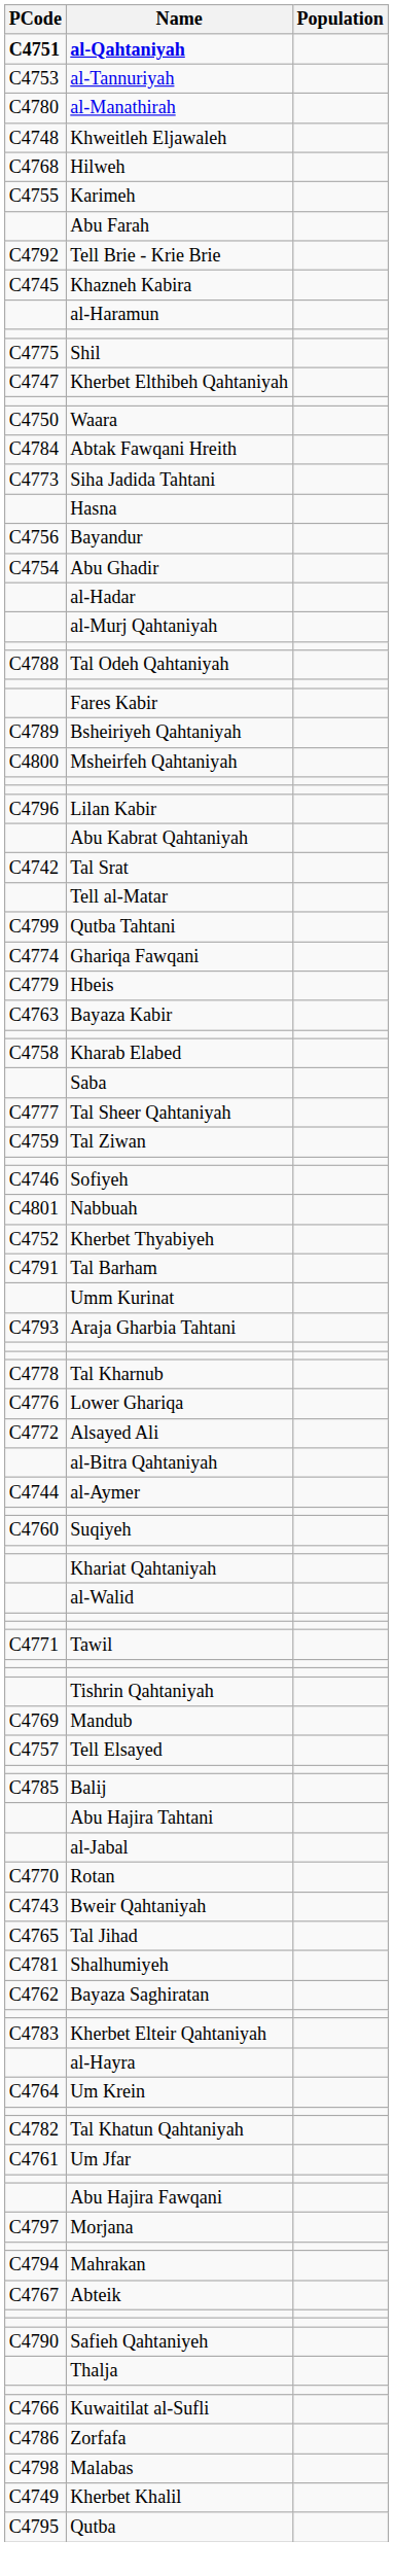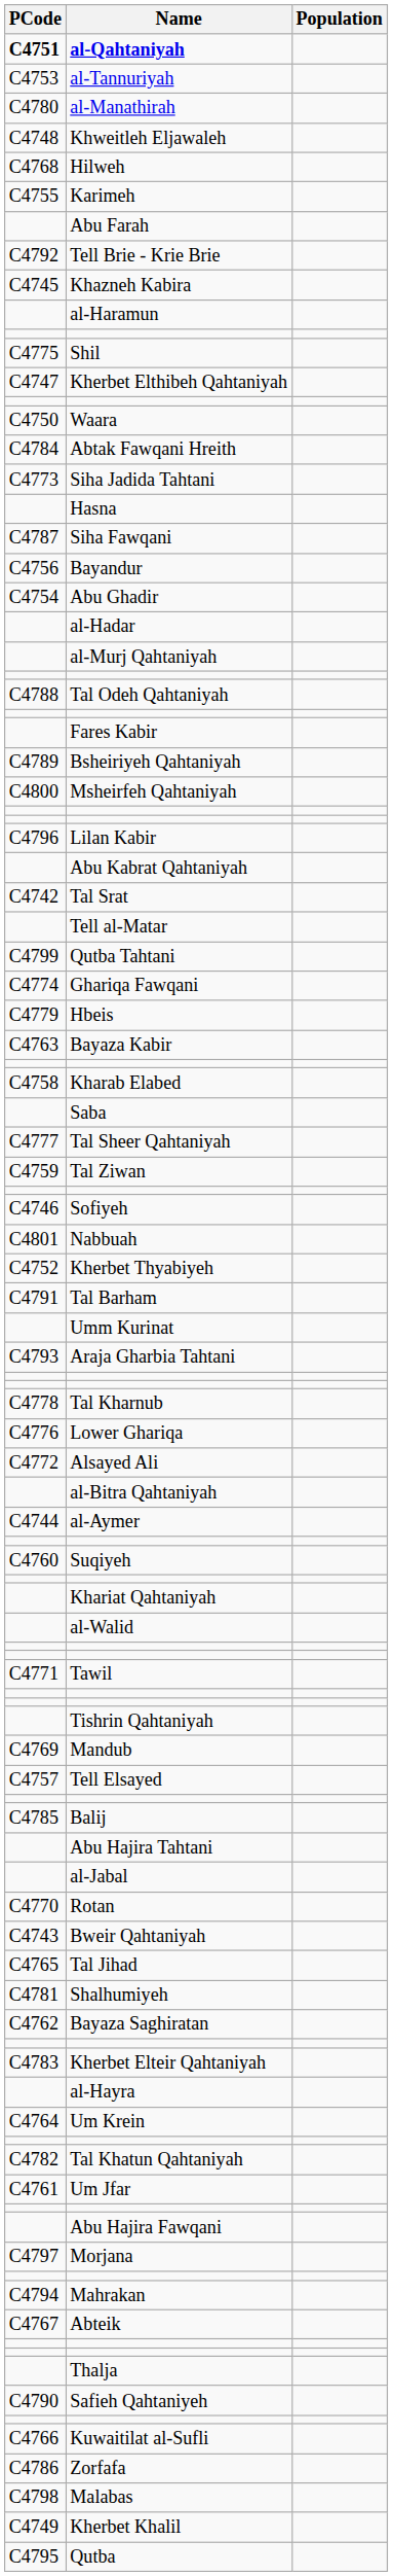+ row: C4787 | Siha Fawqani
rows swapped: Safieh Qahtaniyeh <-> Thalja
